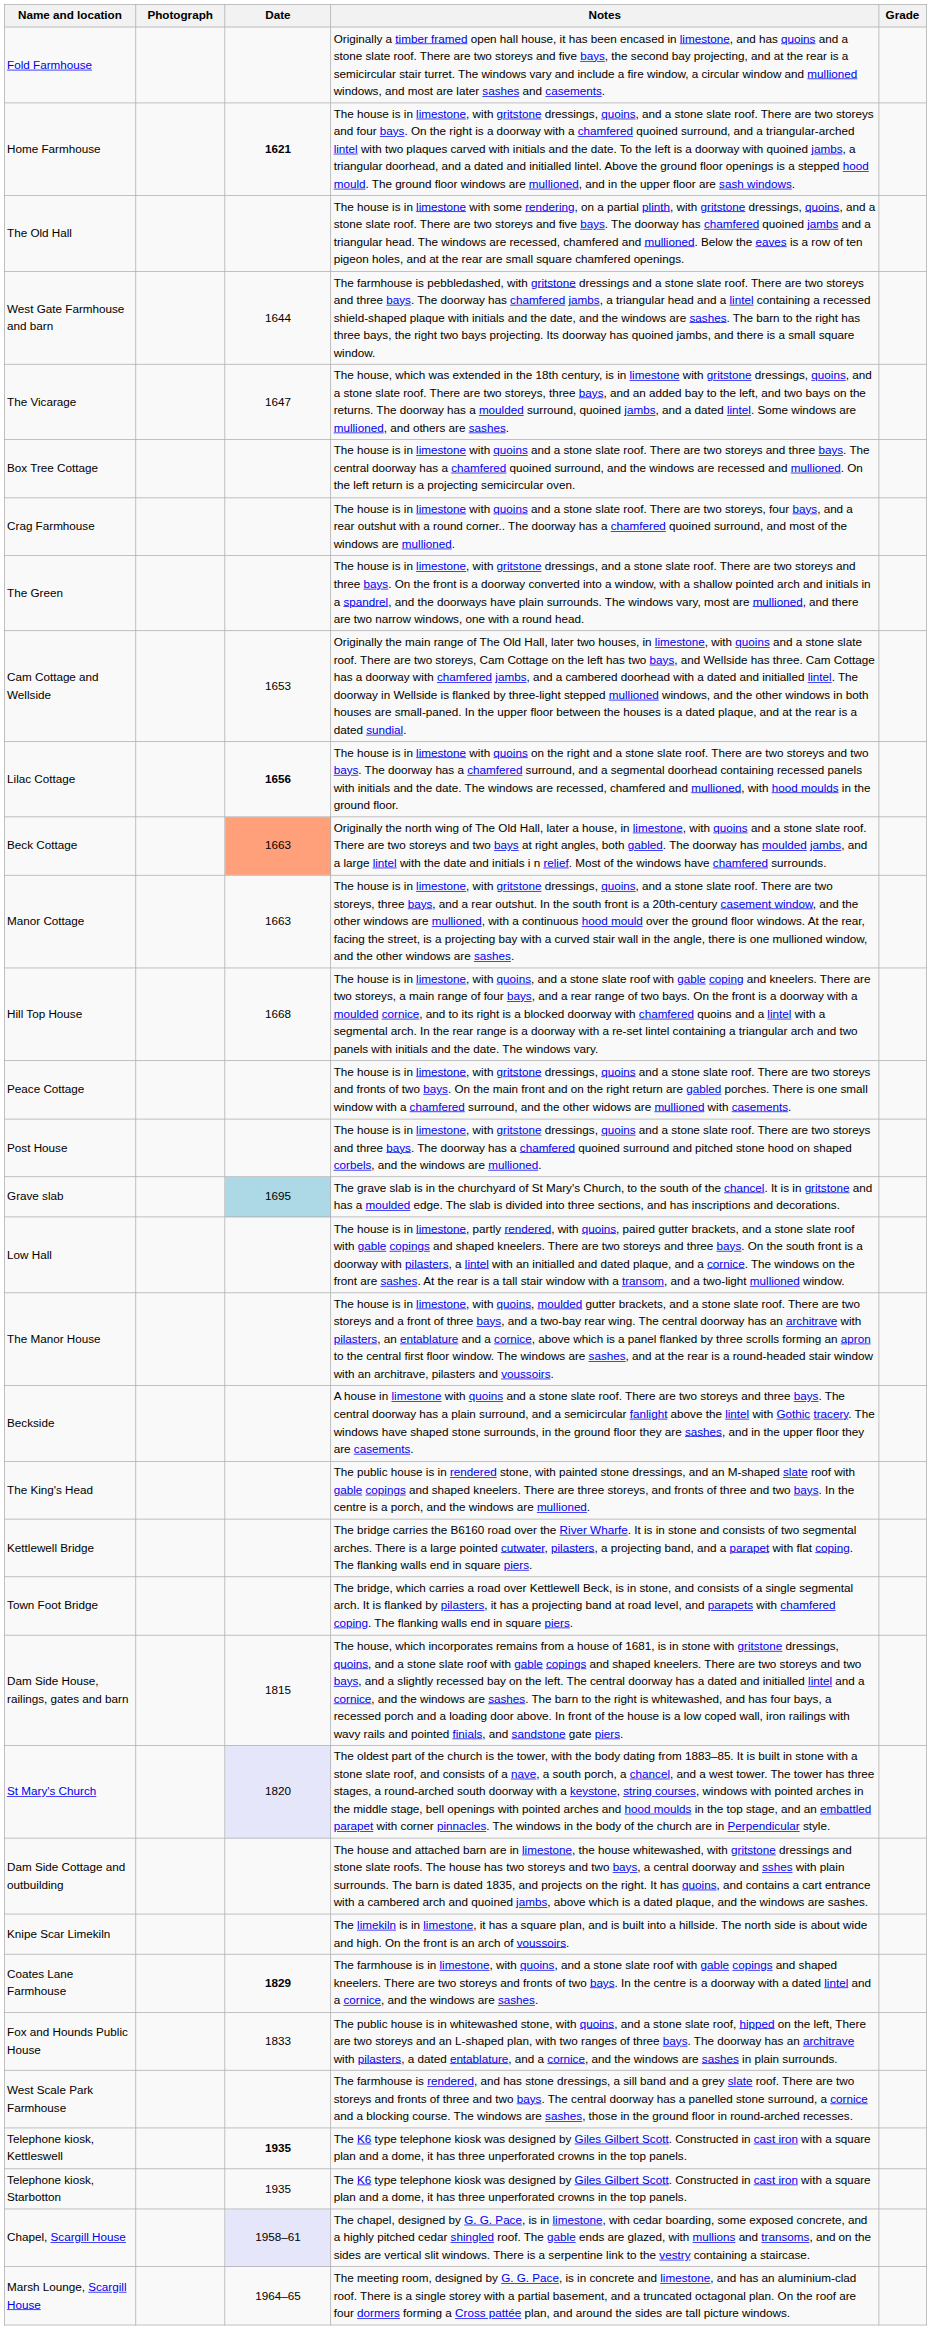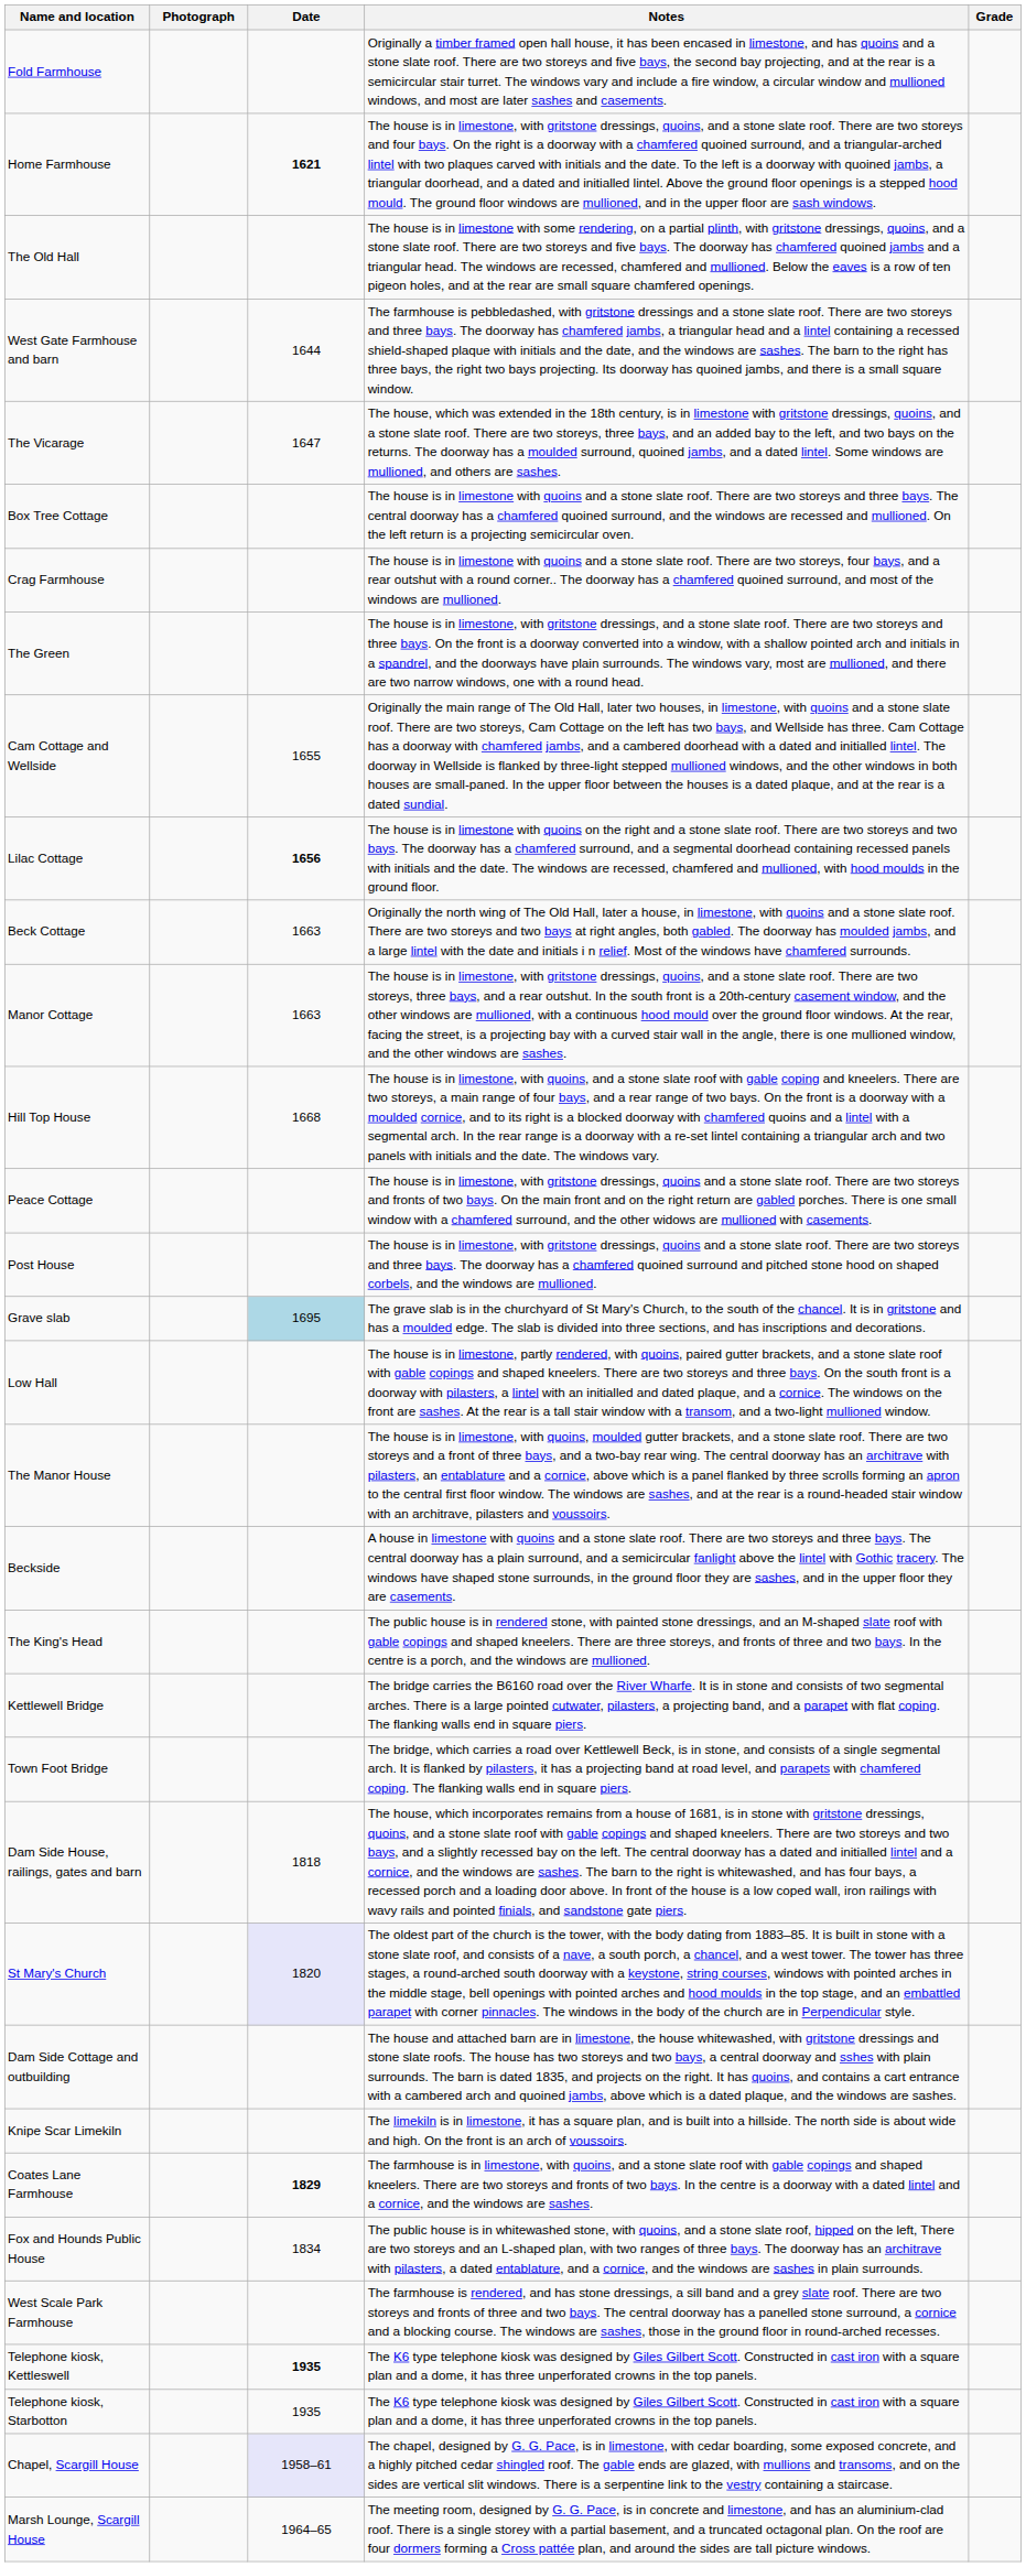Cam Cottage and Wellside | Date: 1653 -> 1655
Beck Cottage | Date: lightsalmon background -> no background
Dam Side House, railings, gates and barn | Date: 1815 -> 1818
Fox and Hounds Public House | Date: 1833 -> 1834
